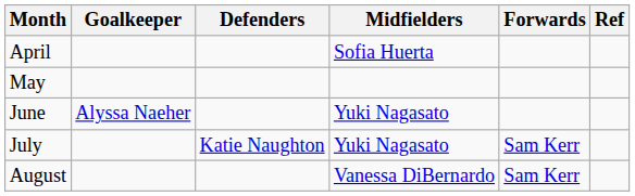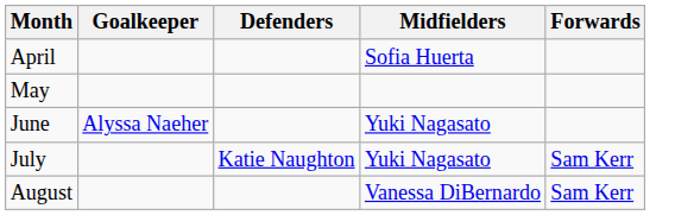- column: Ref
